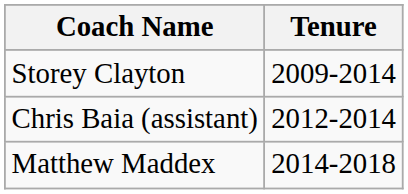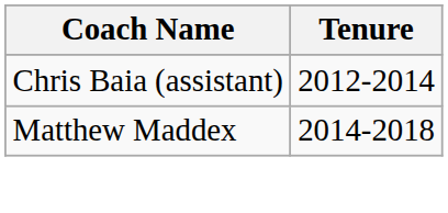- row: Storey Clayton | 2009-2014
